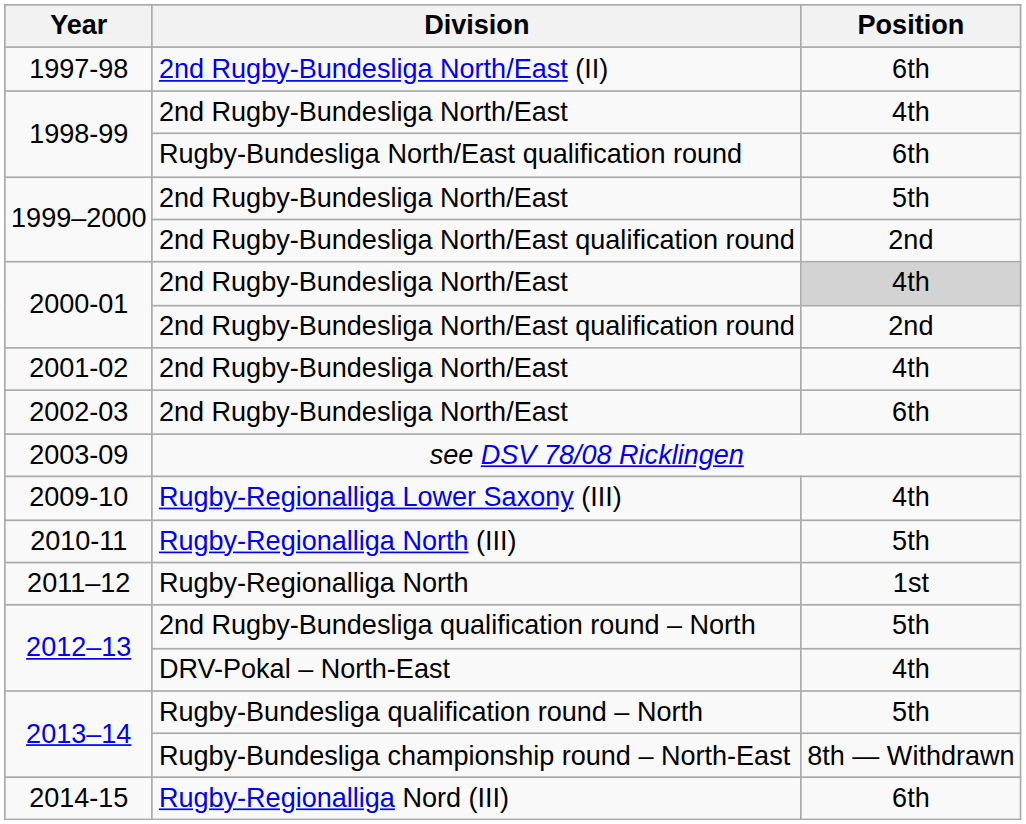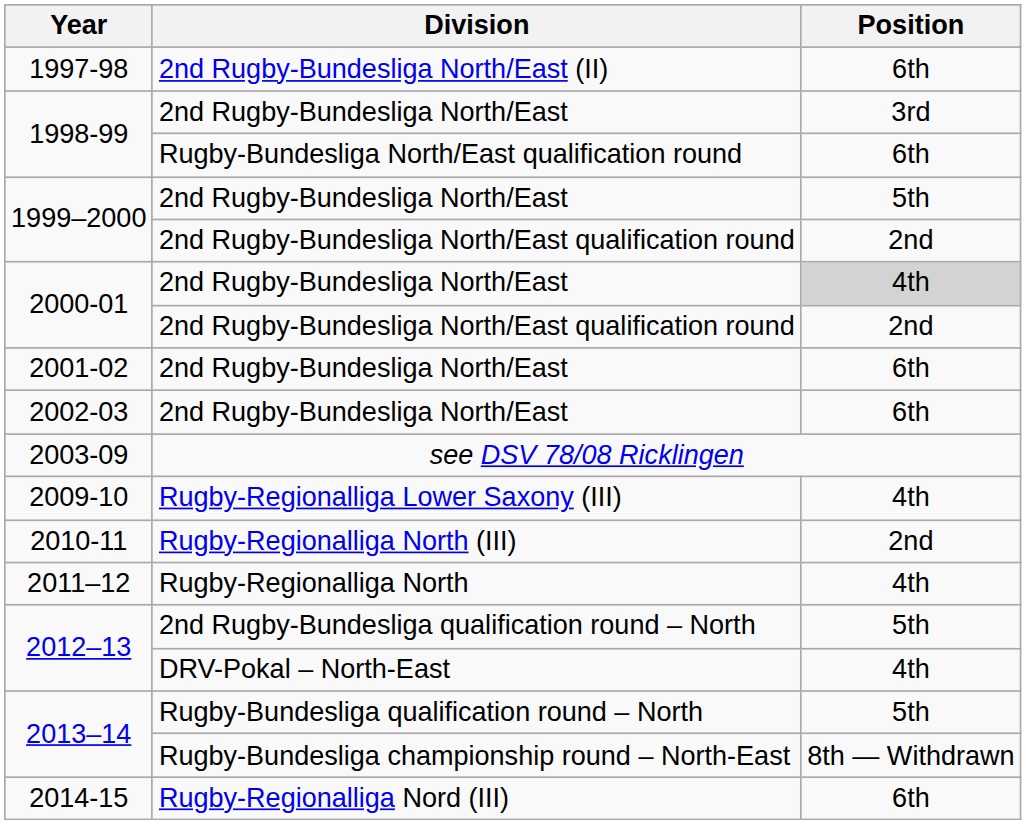1998-99 / 2nd Rugby-Bundesliga North/East | Position: 4th -> 3rd
2001-02 | Position: 4th -> 6th
2010-11 | Position: 5th -> 2nd
2011–12 | Position: 1st -> 4th
